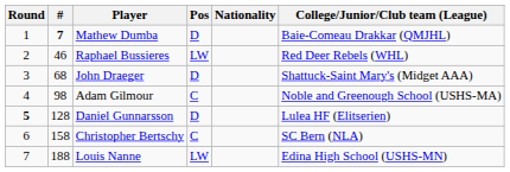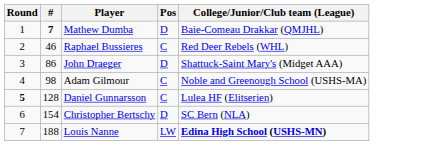- column: Nationality
Raphael Bussieres | Pos: LW -> C
John Draeger | #: 68 -> 86
Daniel Gunnarsson | Pos: D -> C
Christopher Bertschy | #: 158 -> 154
Christopher Bertschy | Pos: C -> D
Louis Nanne | College/Junior/Club team (League): normal -> bold
